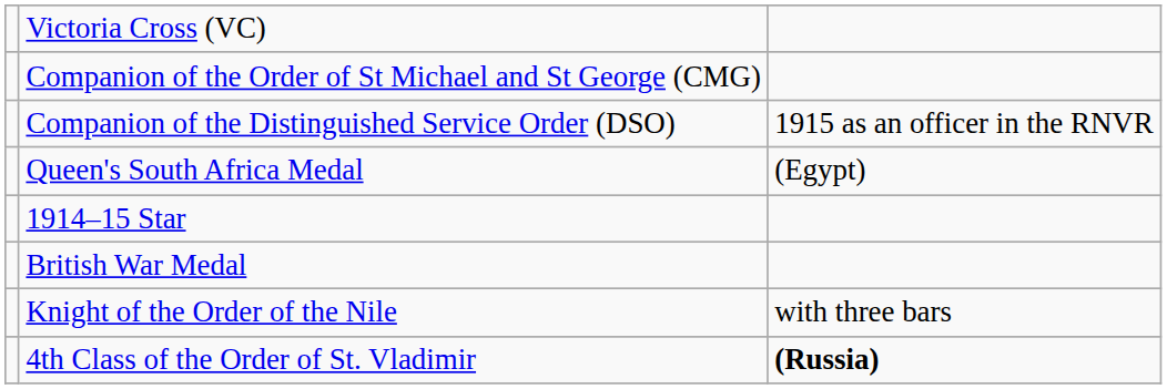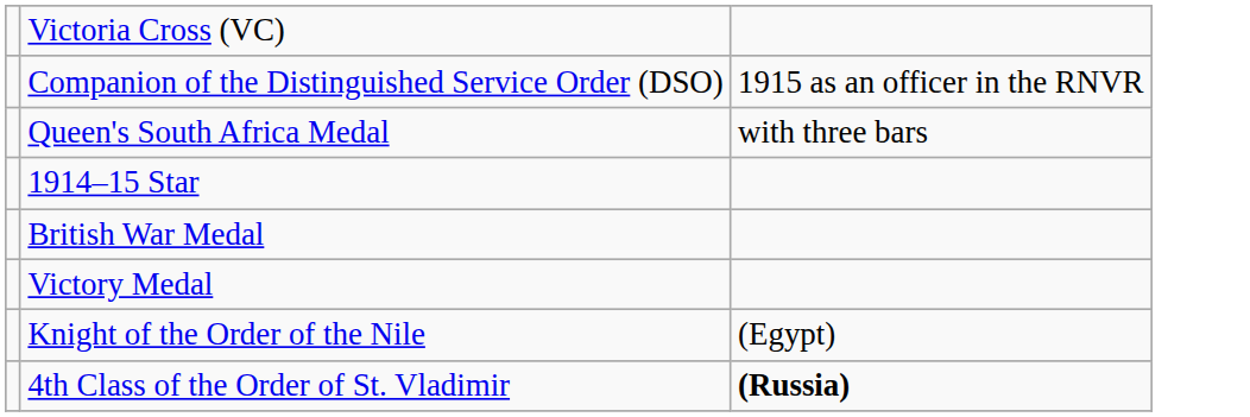- row: Companion of the Order of St Michael and St George (CMG)
Queen's South Africa Medal | column 3: (Egypt) -> with three bars
+ row: Victory Medal
Knight of the Order of the Nile | column 3: with three bars -> (Egypt)
